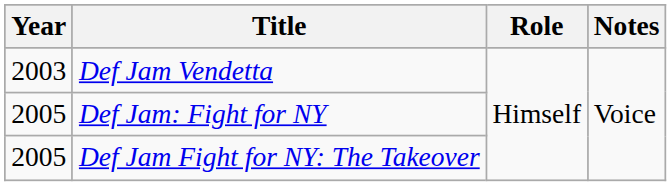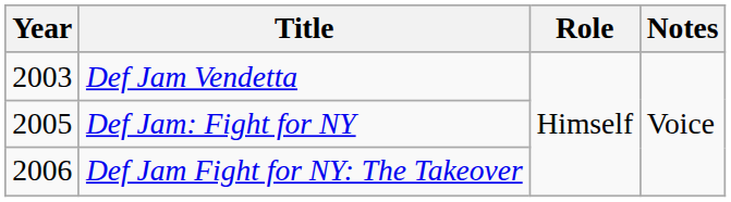Def Jam Fight for NY: The Takeover | Year: 2005 -> 2006
